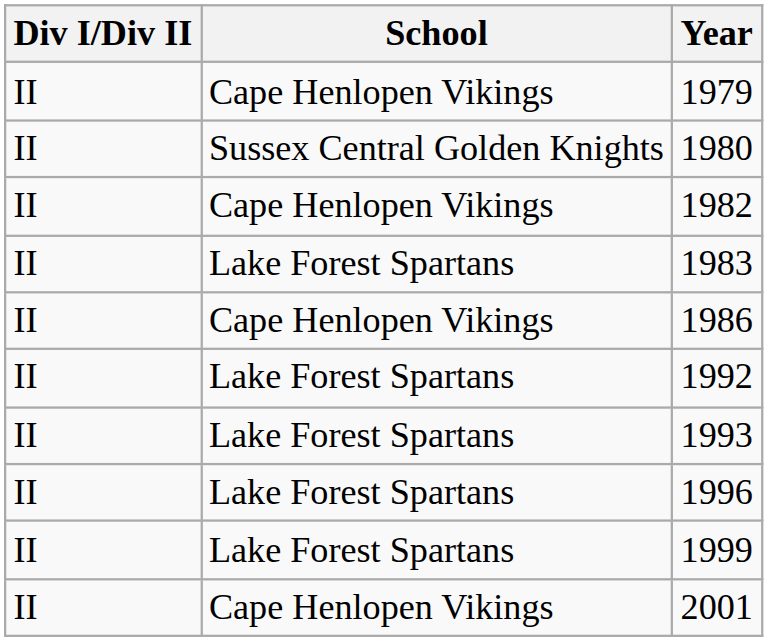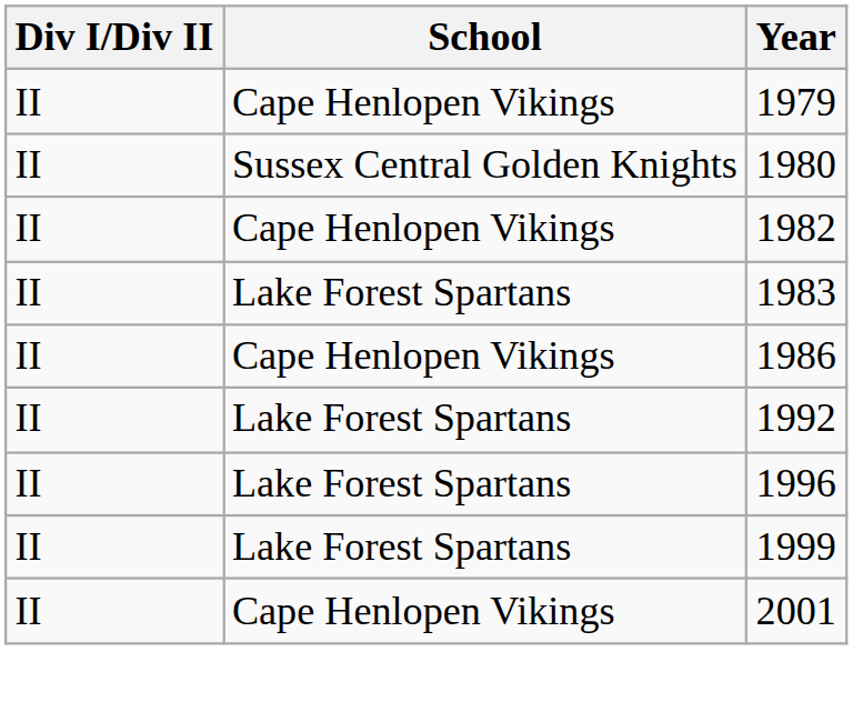- row: II | Lake Forest Spartans | 1993
